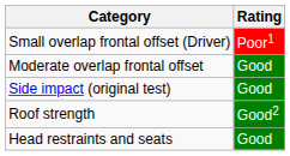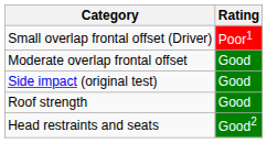Roof strength | Rating: Good2 -> Good
Head restraints and seats | Rating: Good -> Good2
